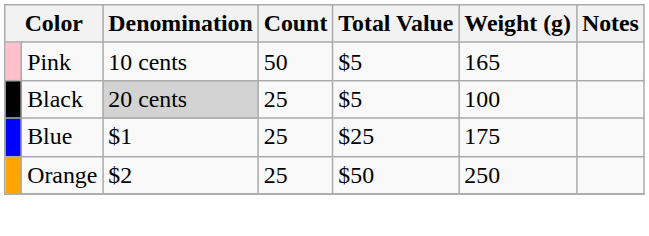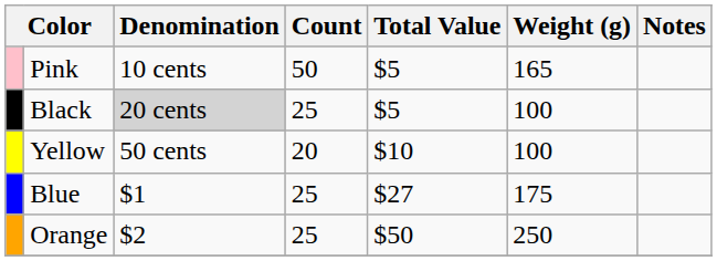+ row: Yellow | 50 cents | 20 | $10 | 100
Blue | Total Value: $25 -> $27
